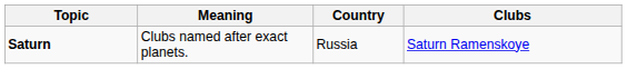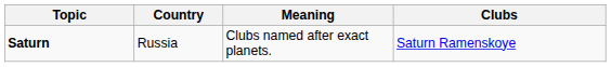columns swapped: Meaning <-> Country
